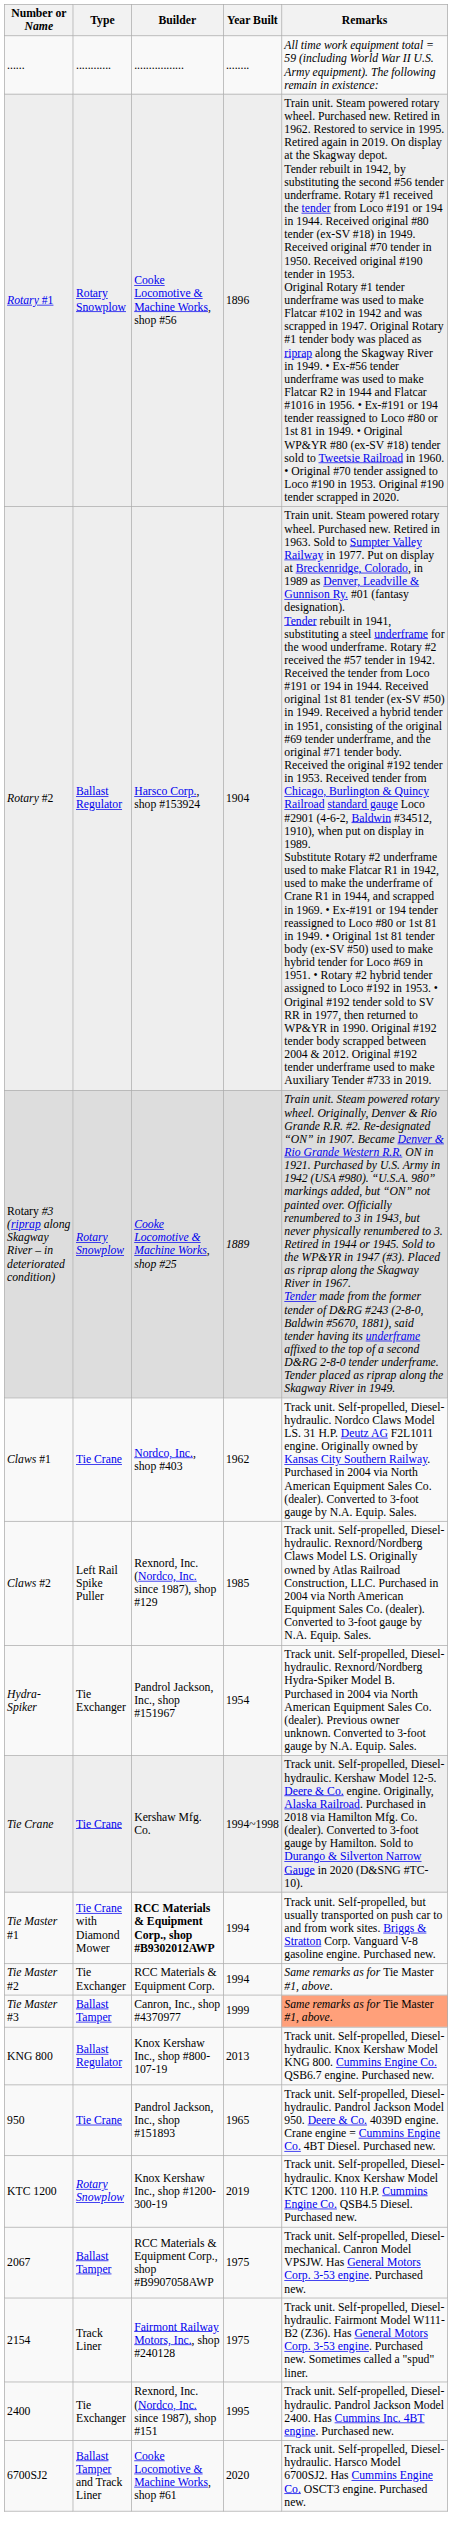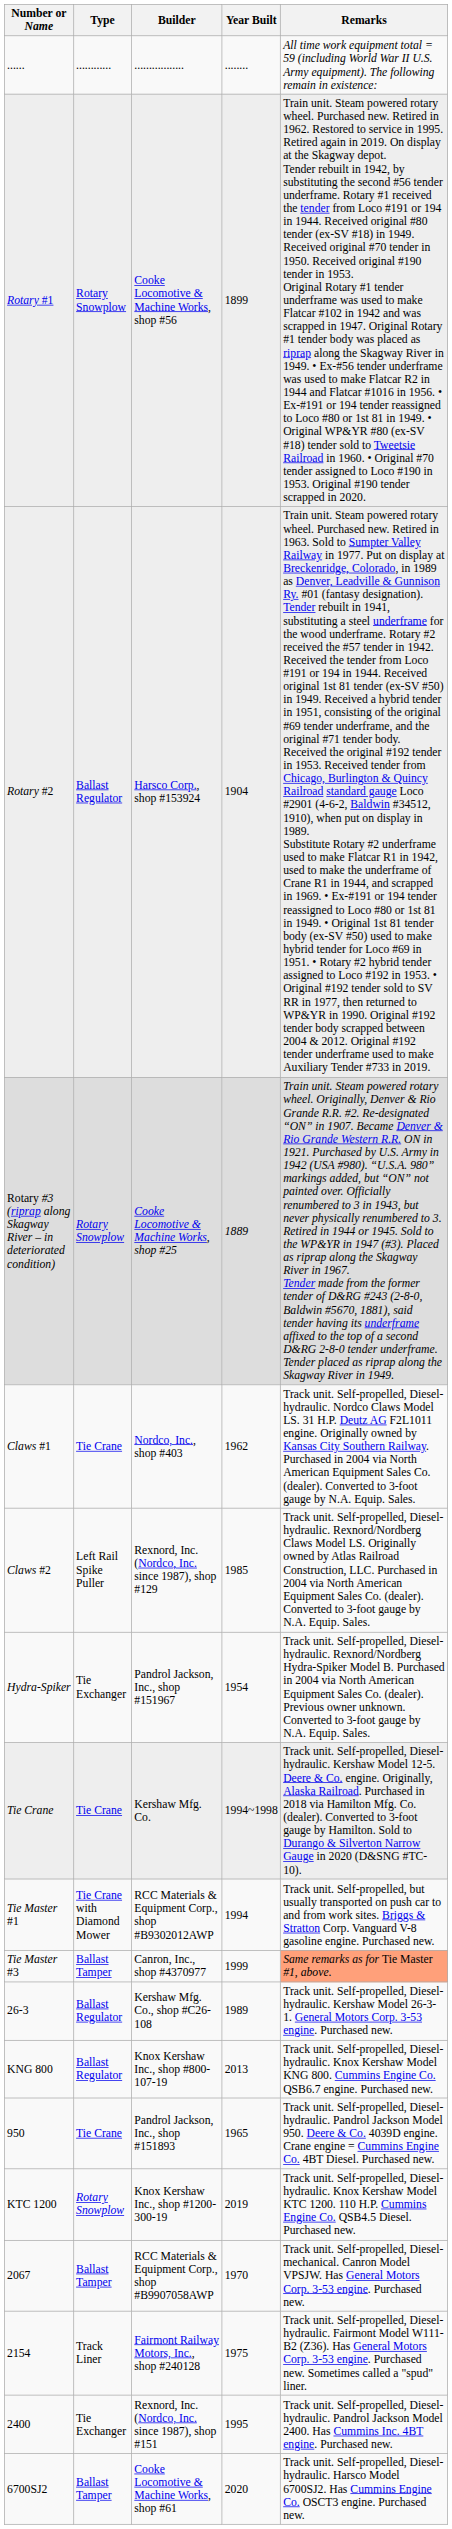Rotary #1 | Year Built: 1896 -> 1899
Tie Master #1 | Builder: bold -> normal
- row: Tie Master #2 | Tie Exchanger | RCC Materials & Equipment Corp. | 1994 | Same remarks as for Tie Master #1, above.
+ row: 26-3 | Ballast Regulator | Kershaw Mfg. Co., shop #C26-108 | 1989 | Track unit. Self-propelled, Diesel-hydraulic. Kershaw Model 26-3-1. General Motors Corp. 3-53 engine. Purchased new.
2067 | Year Built: 1975 -> 1970
6700SJ2 | Type: Ballast Tamper and Track Liner -> Ballast Tamper
